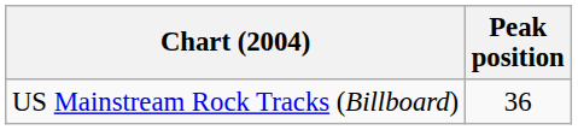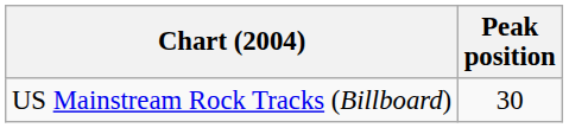US Mainstream Rock Tracks (Billboard) | Peak position: 36 -> 30
